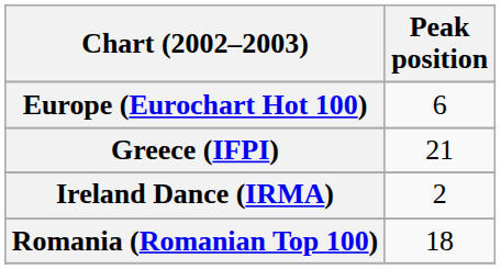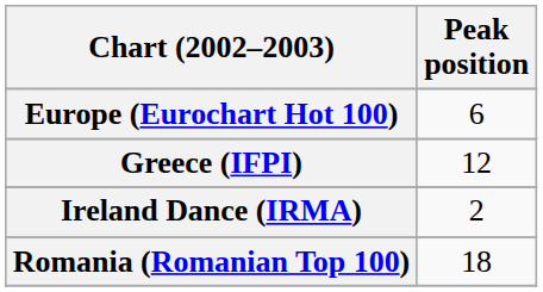Greece (IFPI) | Peak position: 21 -> 12
